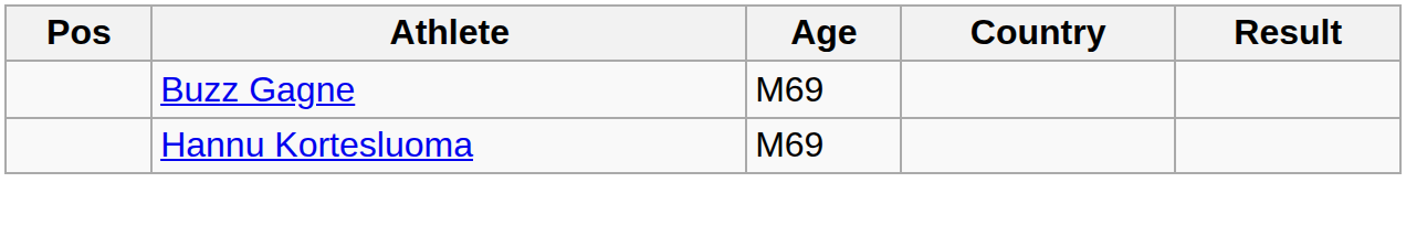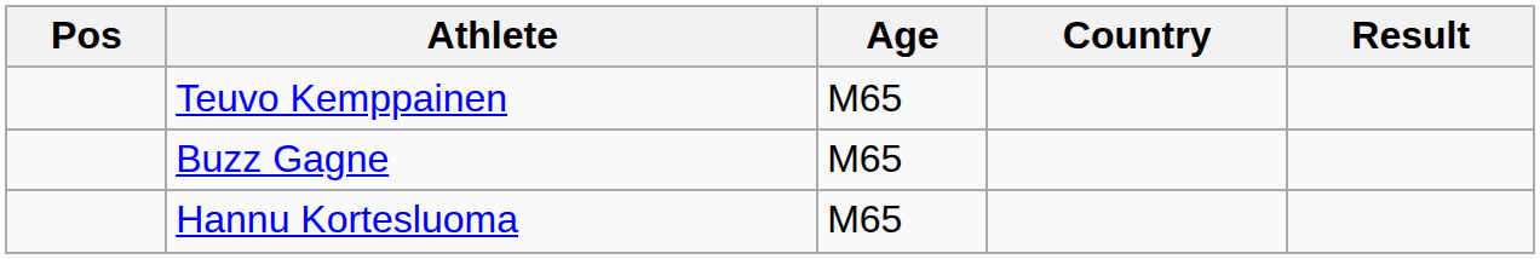+ row: Teuvo Kemppainen | M65
Buzz Gagne | Age: M69 -> M65
Hannu Kortesluoma | Age: M69 -> M65
